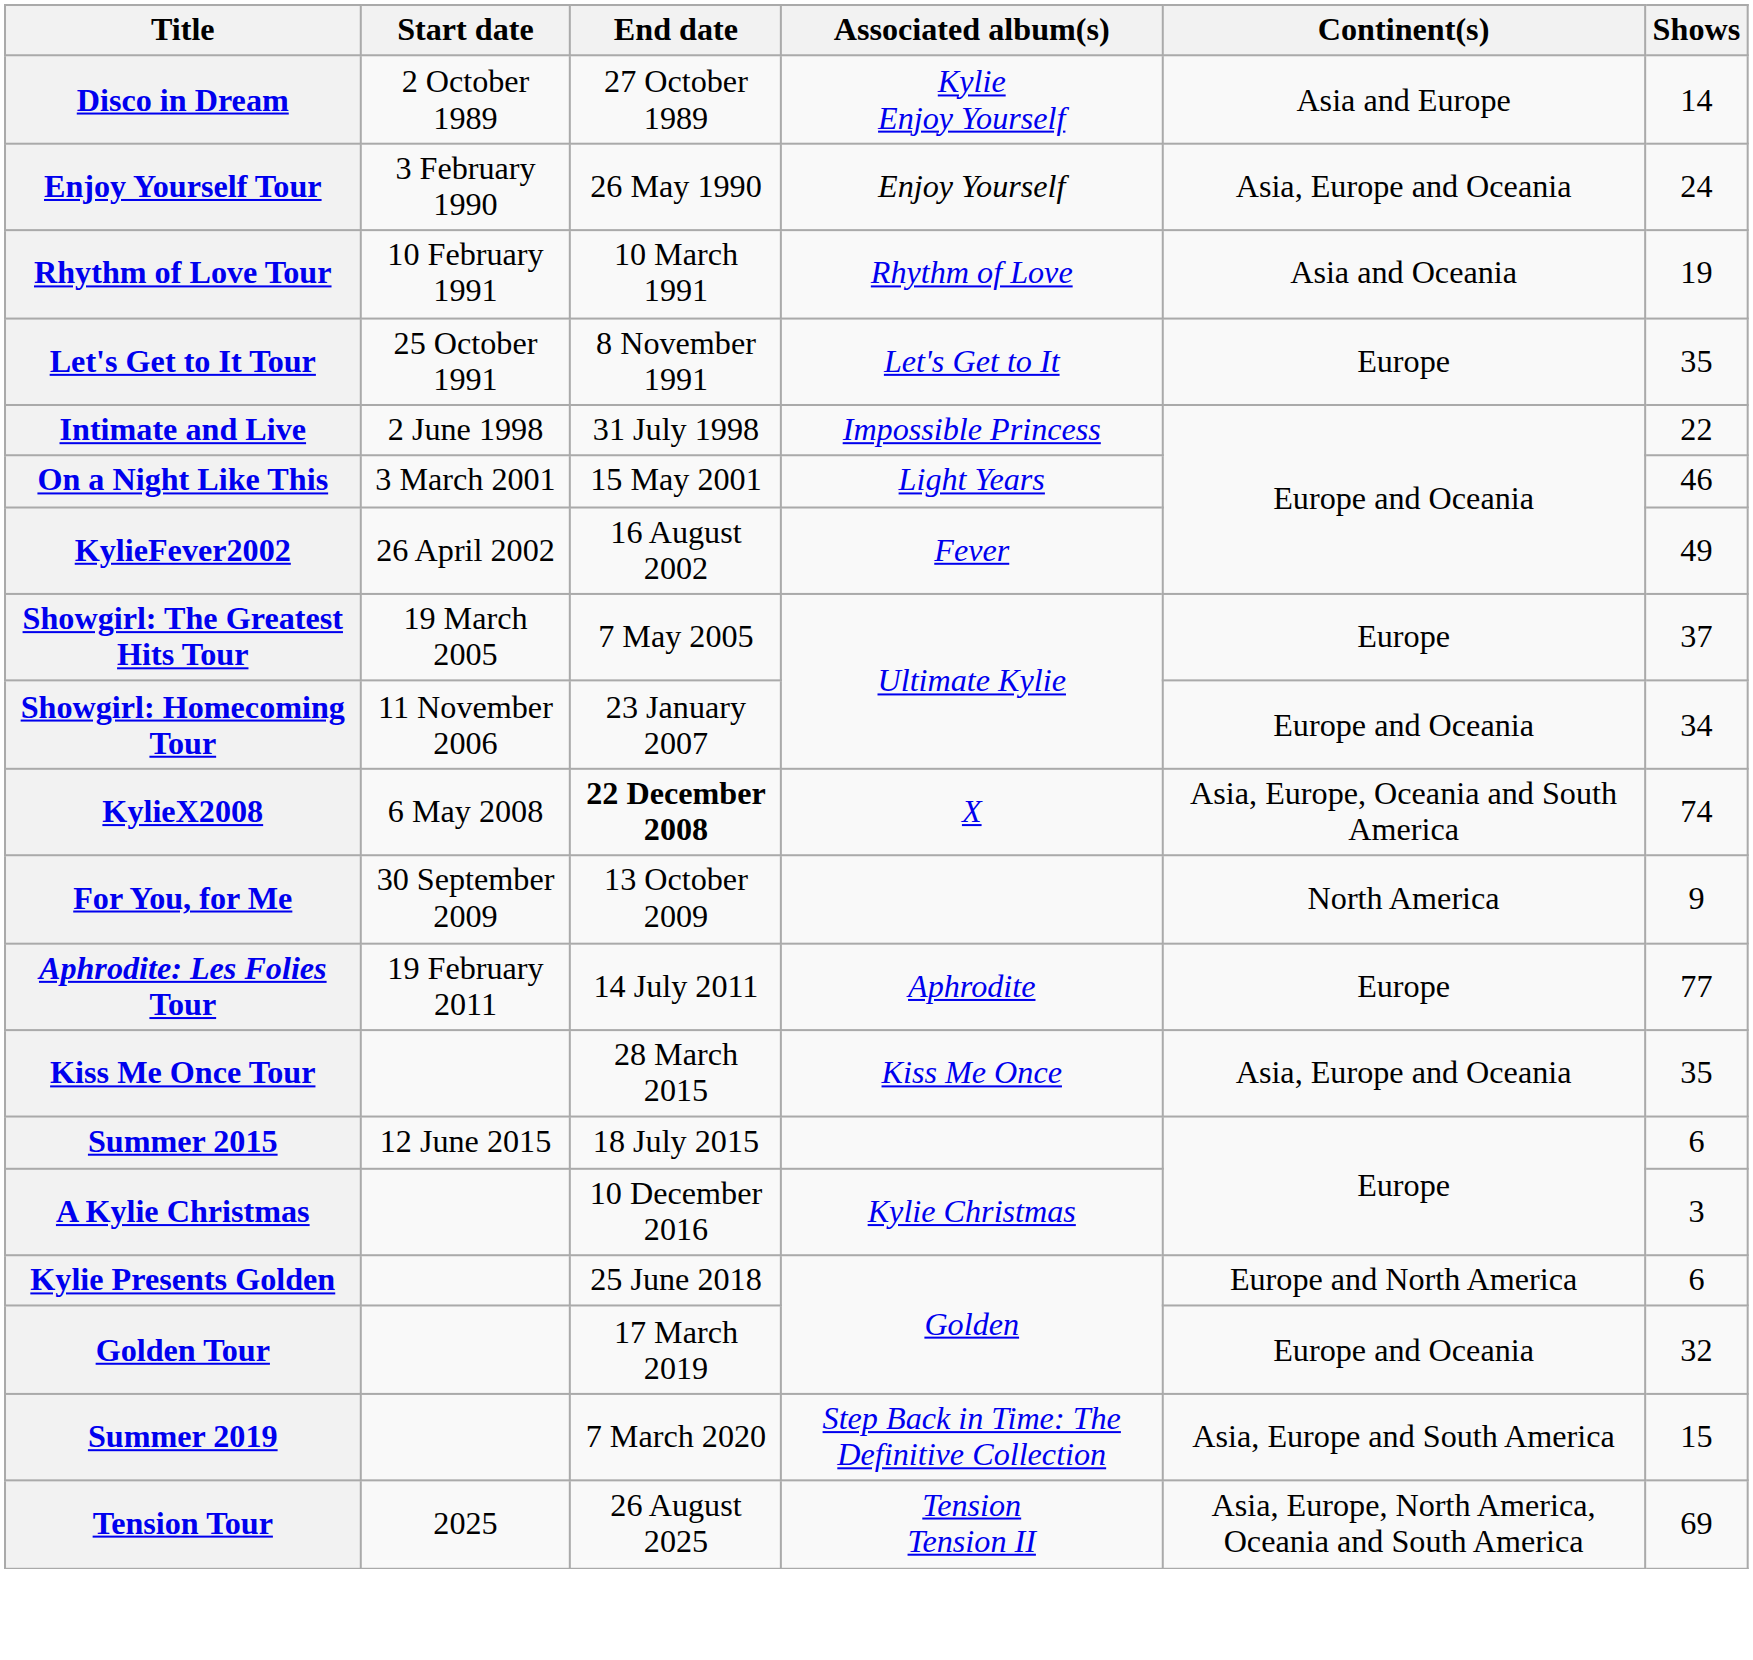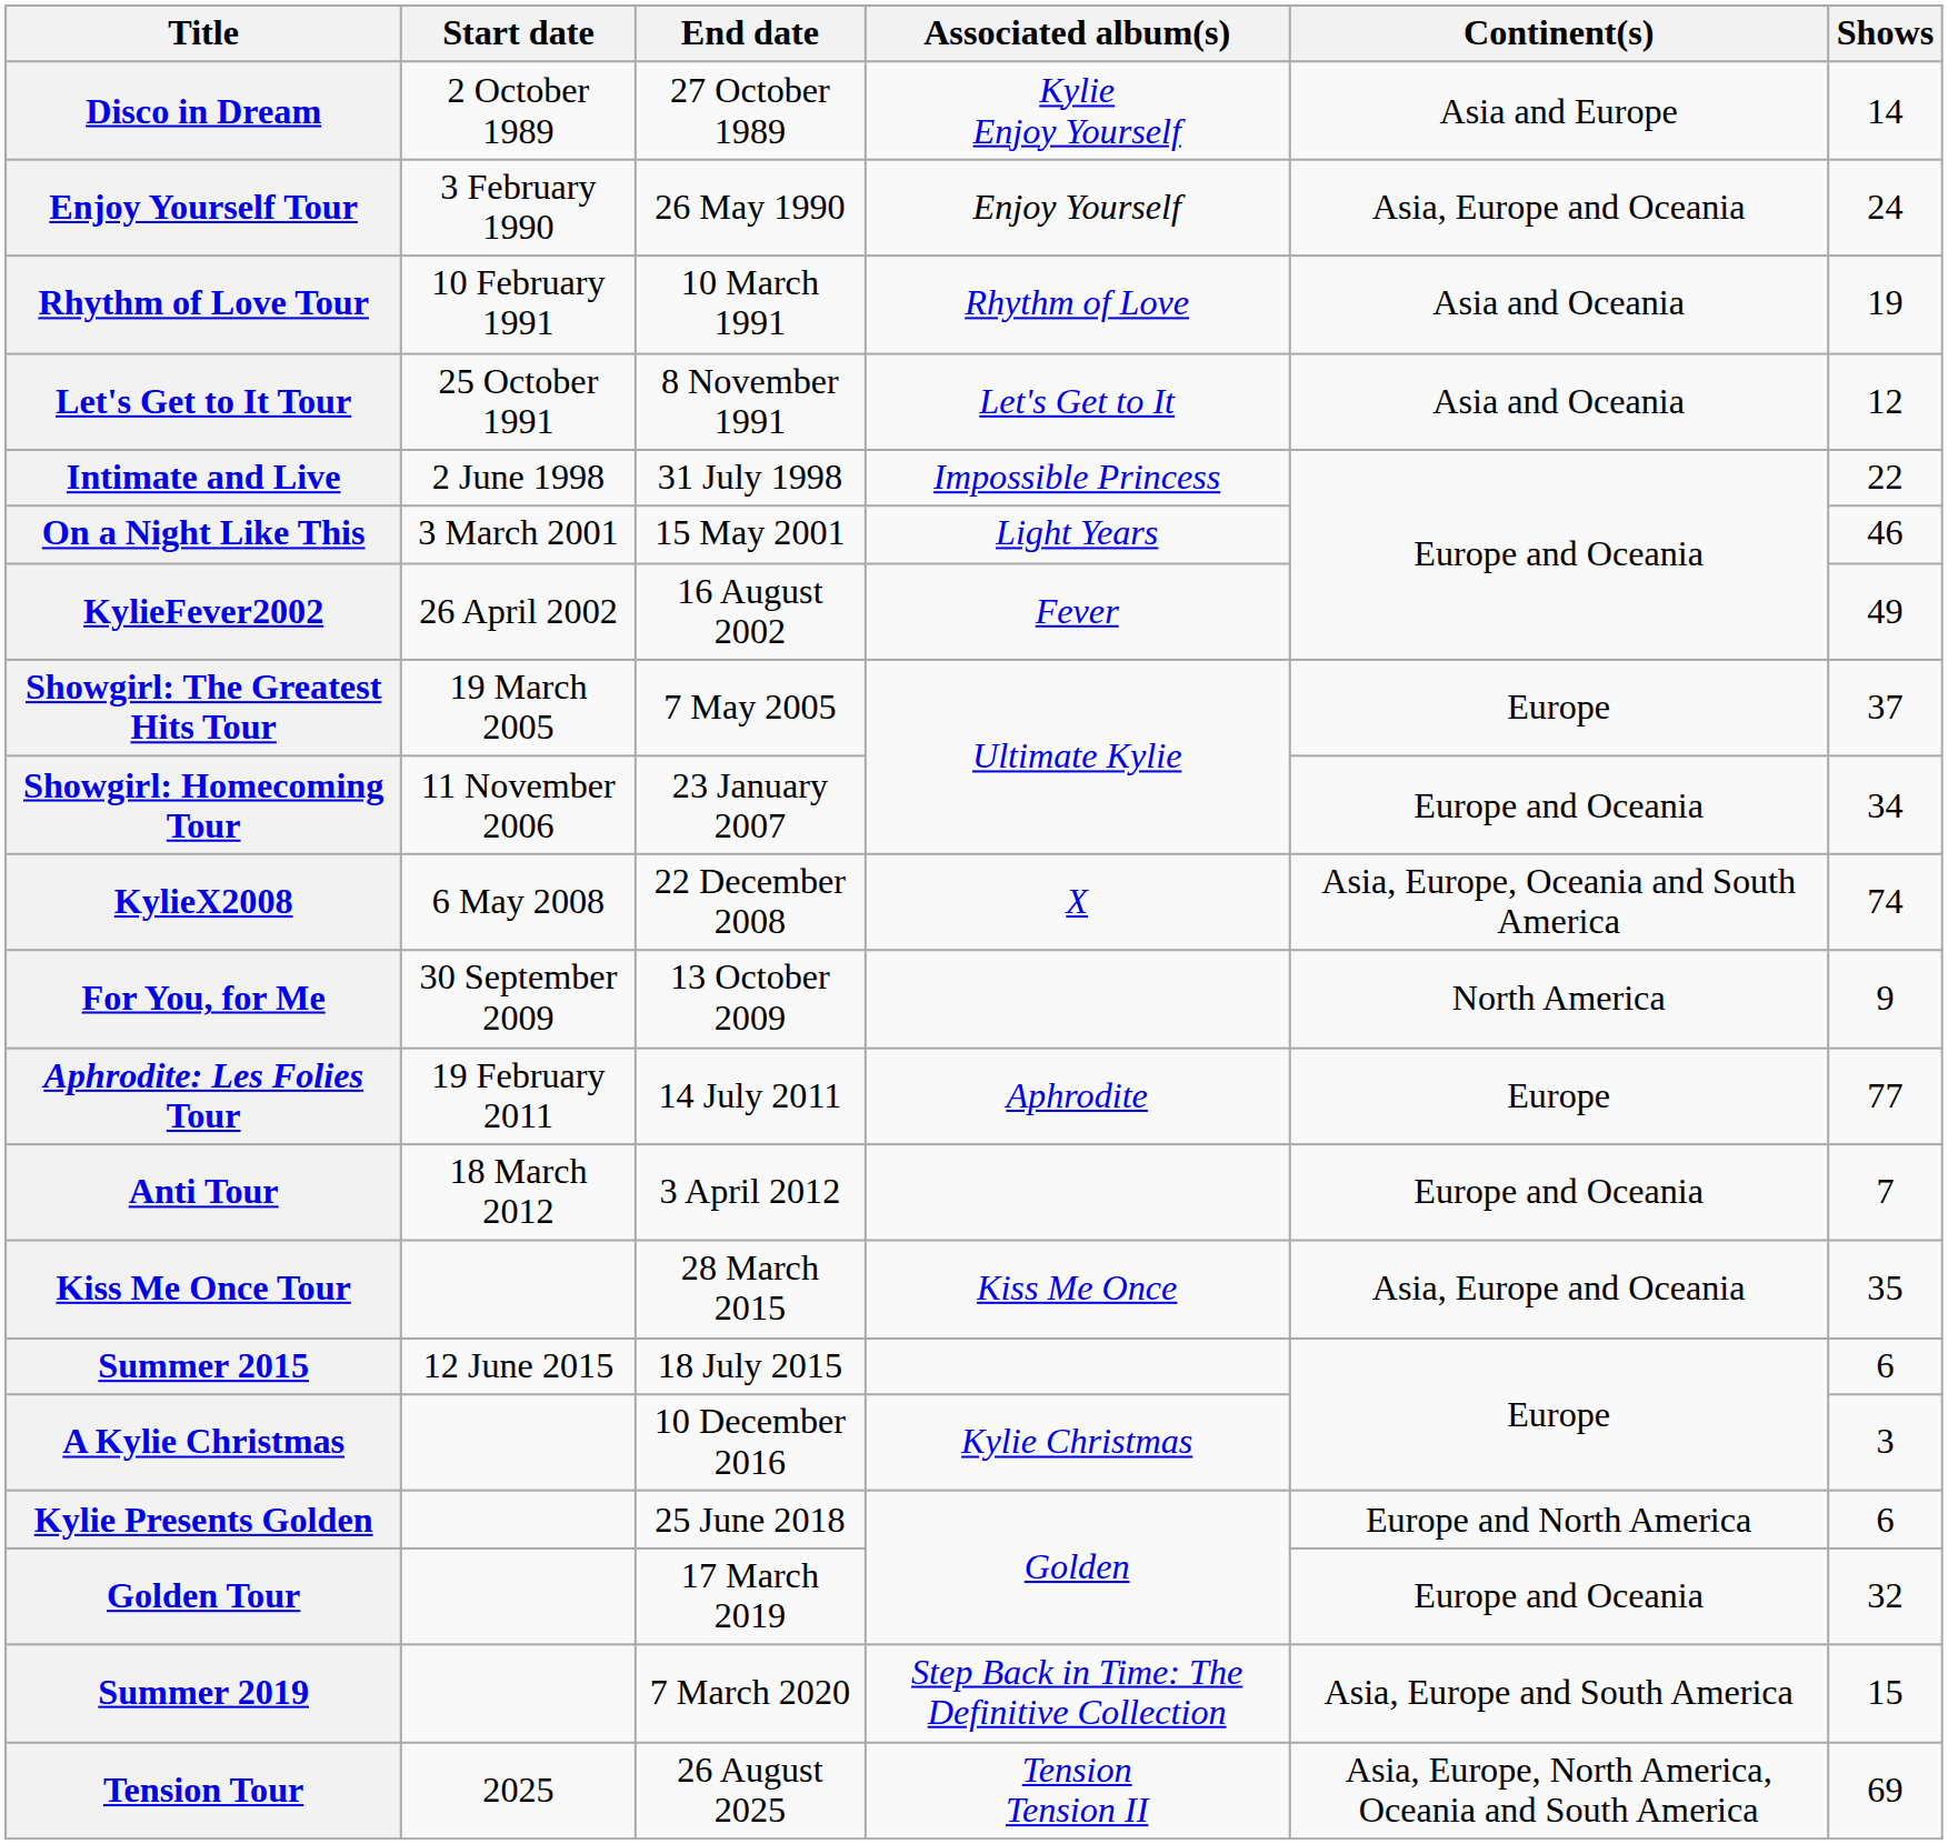Let's Get to It Tour | Continent(s): Europe -> Asia and Oceania
Let's Get to It Tour | Shows: 35 -> 12
KylieX2008 | End date: bold -> normal
+ row: Anti Tour | 18 March 2012 | 3 April 2012 | Europe and Oceania | 7
